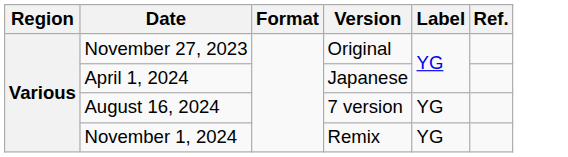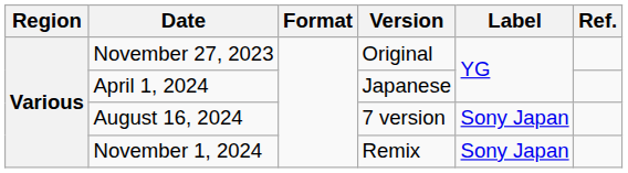August 16, 2024 | Label: YG -> Sony Japan
November 1, 2024 | Label: YG -> Sony Japan
